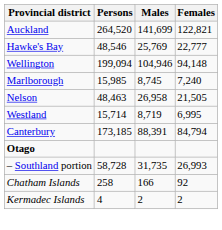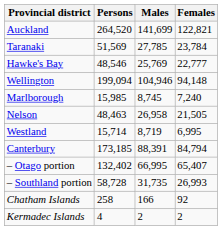+ row: Taranaki | 51,569 | 27,785 | 23,784
- row: Otago
+ row: – Otago portion | 132,402 | 66,995 | 65,407
